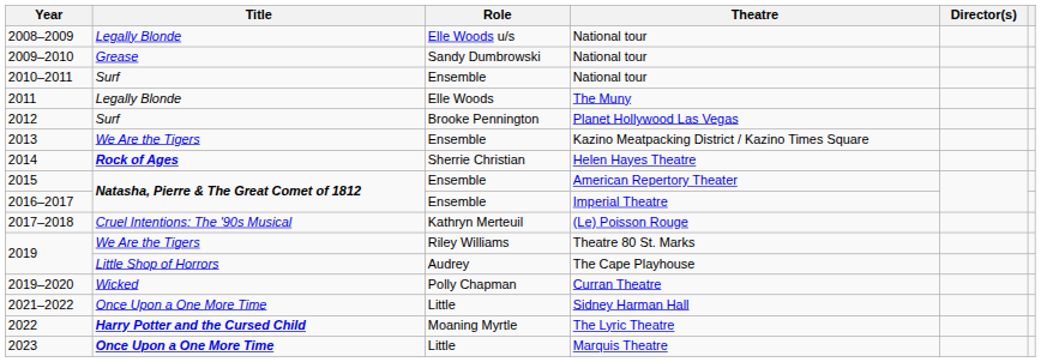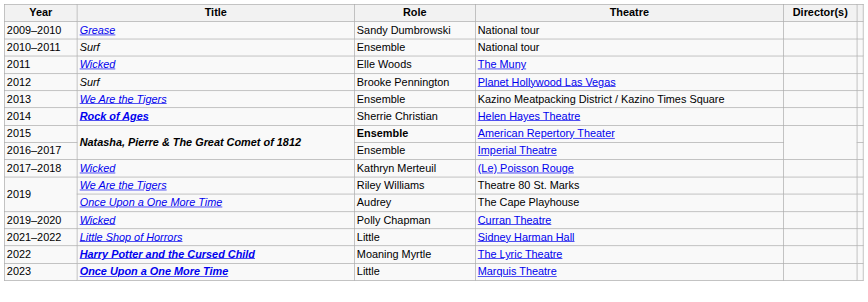- row: 2008–2009 | Legally Blonde | Elle Woods u/s | National tour
2011 | Title: Legally Blonde -> Wicked
2015 | Role: normal -> bold
2017–2018 | Title: Cruel Intentions: The '90s Musical -> Wicked
2019 / The Cape Playhouse | Title: Little Shop of Horrors -> Once Upon a One More Time
2021–2022 | Title: Once Upon a One More Time -> Little Shop of Horrors
